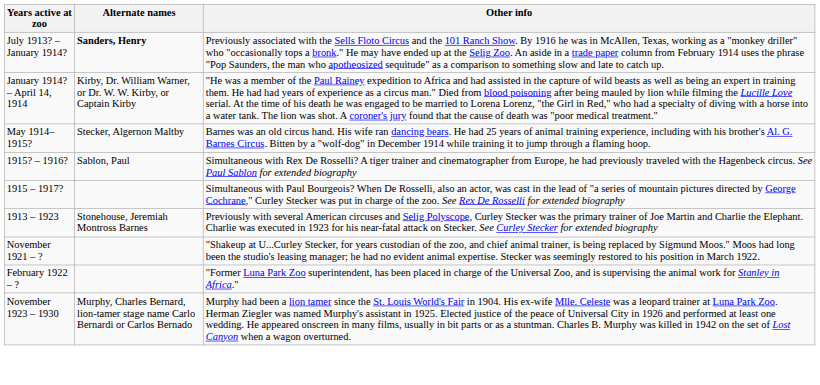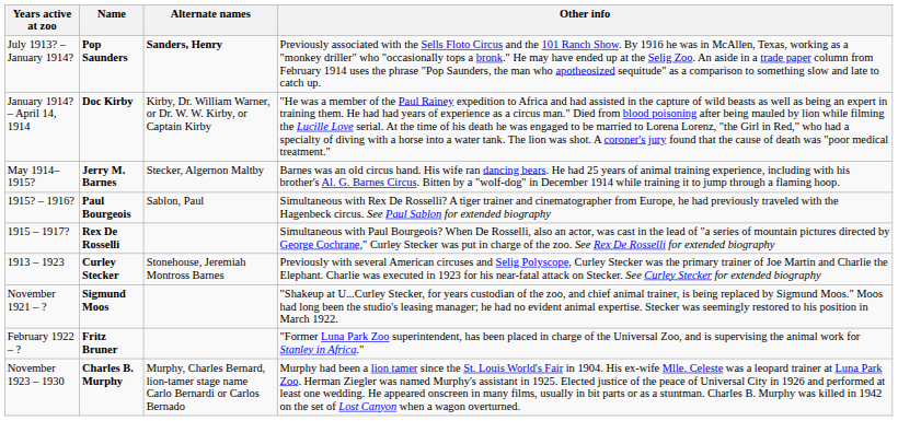+ column: Name | Pop Saunders | Doc Kirby | Jerry M. Barnes | Paul Bourgeois | Rex De Rosselli | Curley Stecker | Sigmund Moos | Fritz Bruner | Charles B. Murphy
